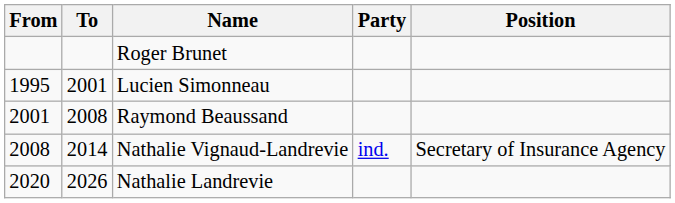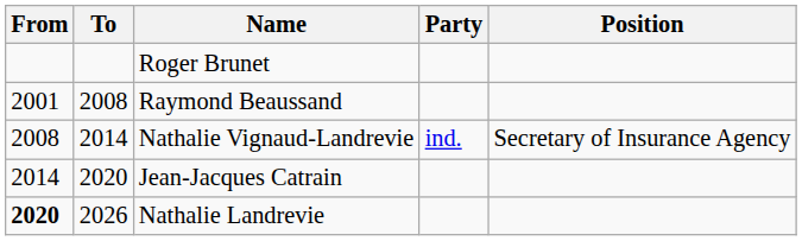- row: 1995 | 2001 | Lucien Simonneau
+ row: 2014 | 2020 | Jean-Jacques Catrain
Nathalie Landrevie | From: normal -> bold
